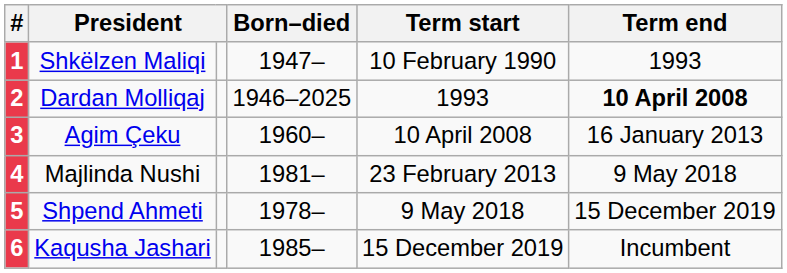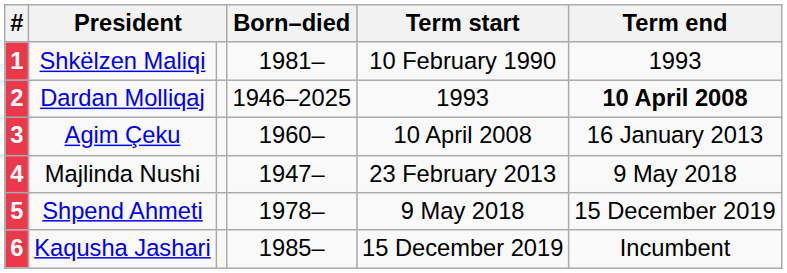1 | Born–died: 1947– -> 1981–
4 | Born–died: 1981– -> 1947–
